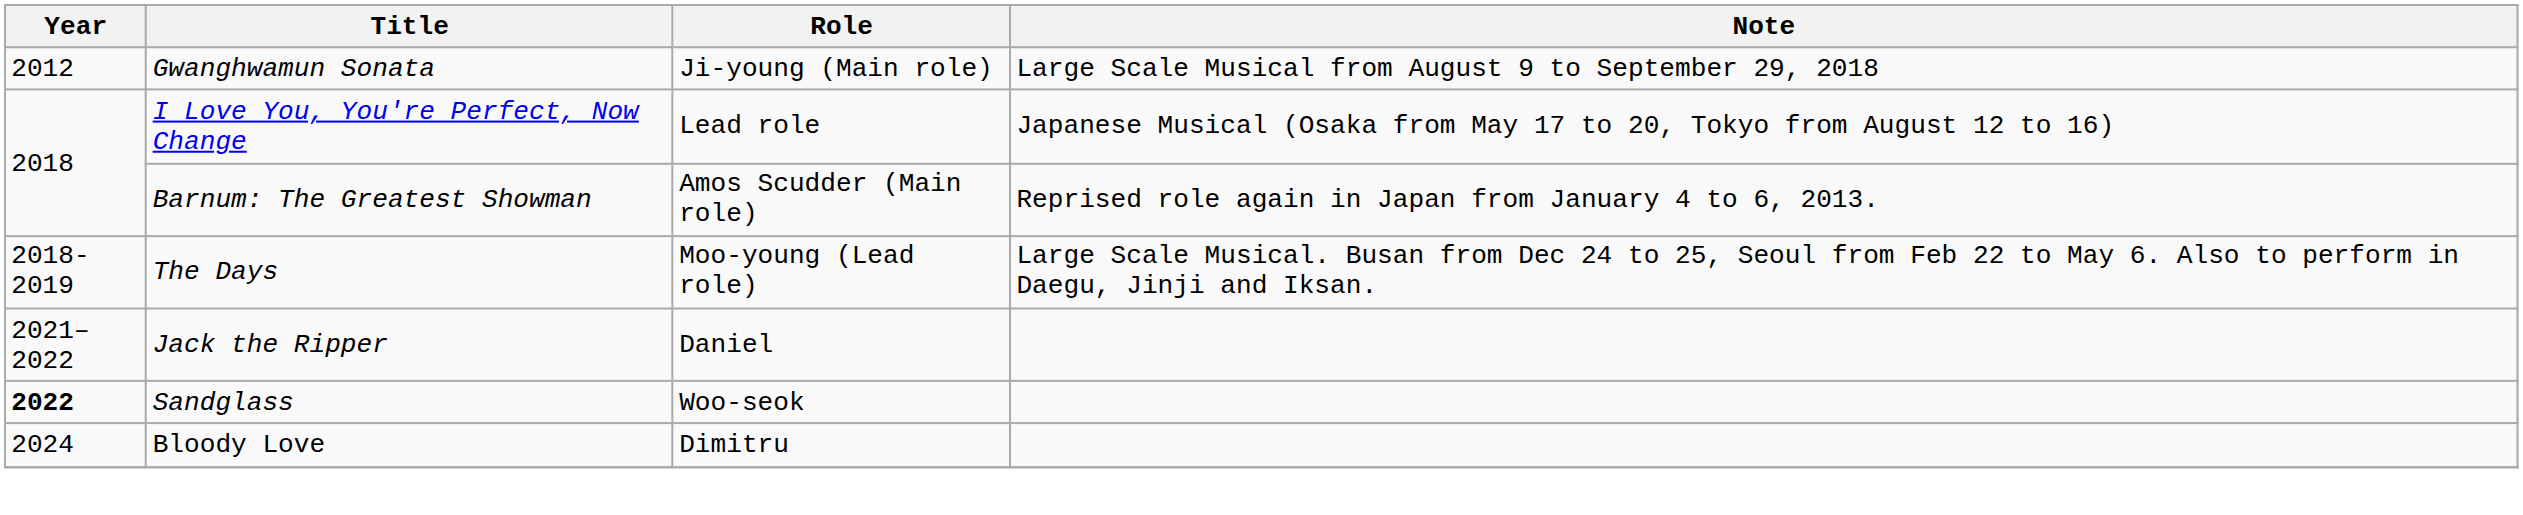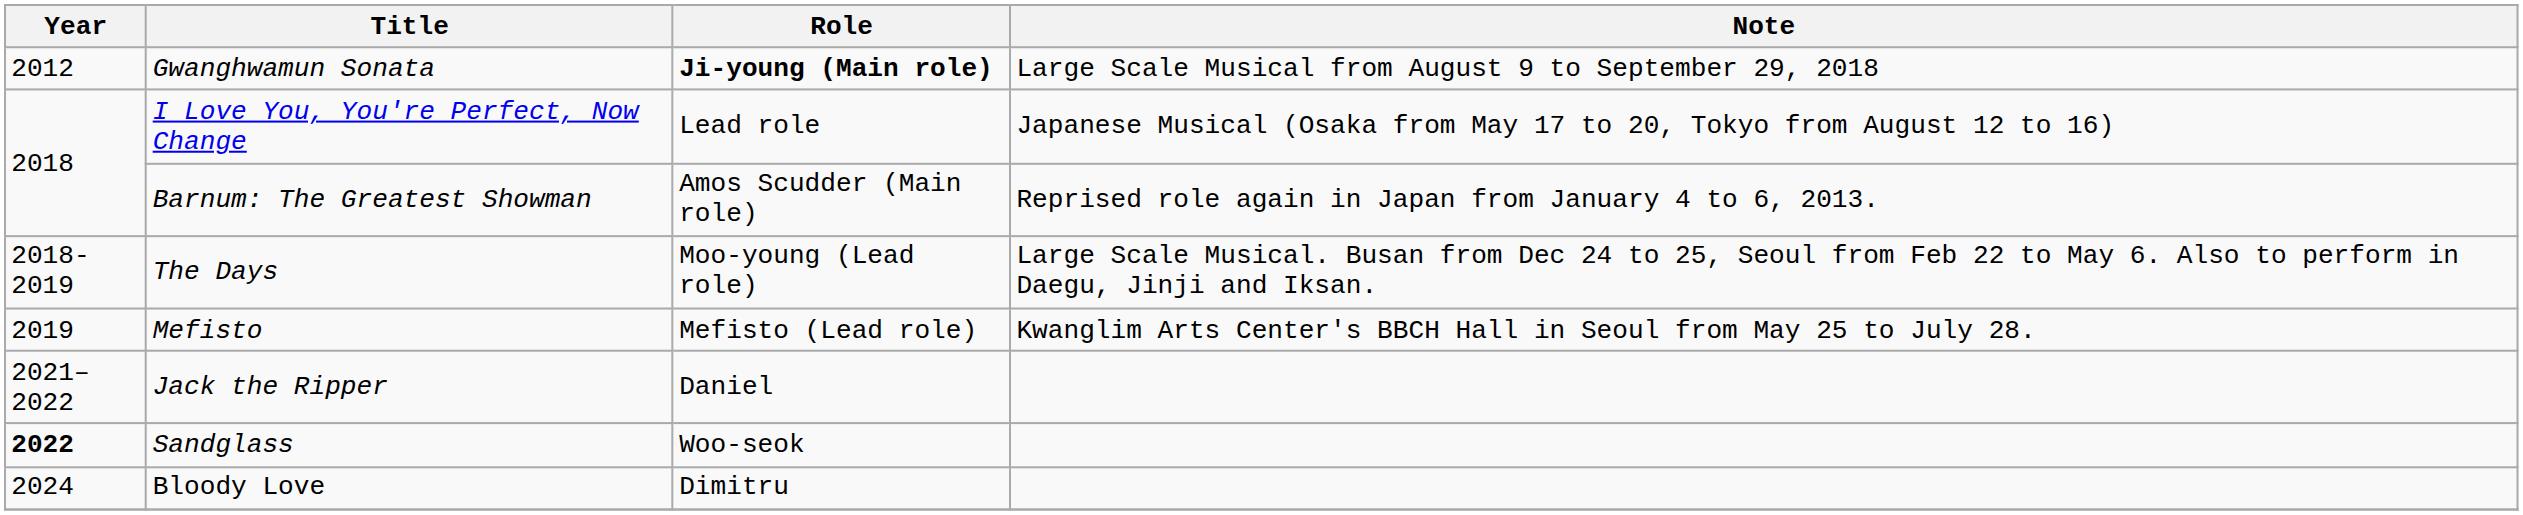Gwanghwamun Sonata | Role: normal -> bold
+ row: 2019 | Mefisto | Mefisto (Lead role) | Kwanglim Arts Center's BBCH Hall in Seoul from May 25 to July 28.
